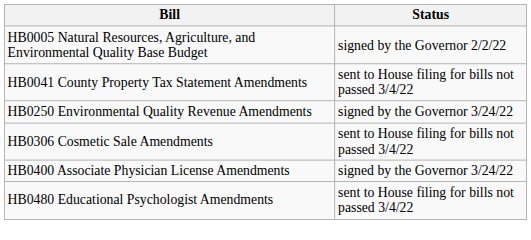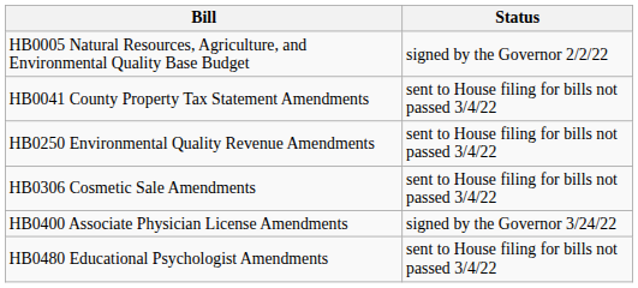HB0250 Environmental Quality Revenue Amendments | Status: signed by the Governor 3/24/22 -> sent to House filing for bills not passed 3/4/22
